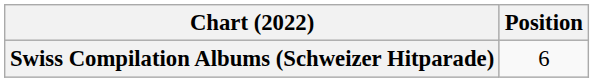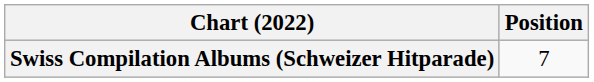Swiss Compilation Albums (Schweizer Hitparade) | Position: 6 -> 7
